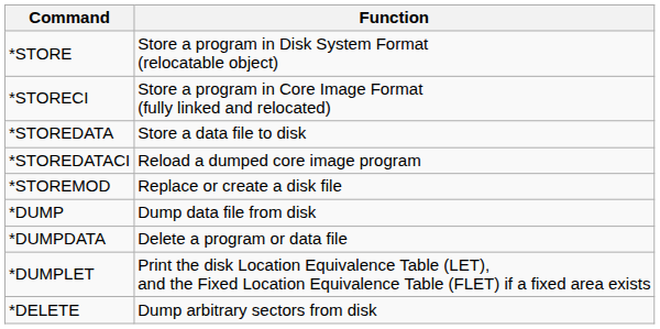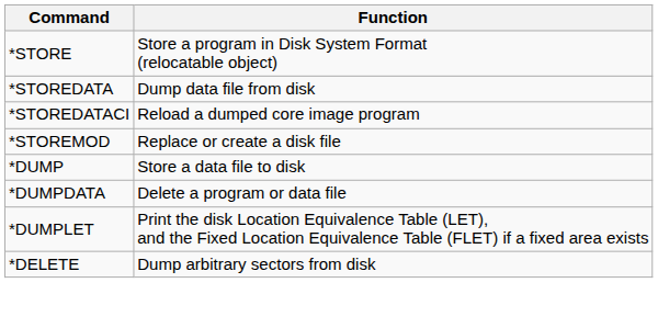- row: *STORECI | Store a program in Core Image Format (fully linked and relocated)
*STOREDATA | Function: Store a data file to disk -> Dump data file from disk
*DUMP | Function: Dump data file from disk -> Store a data file to disk
